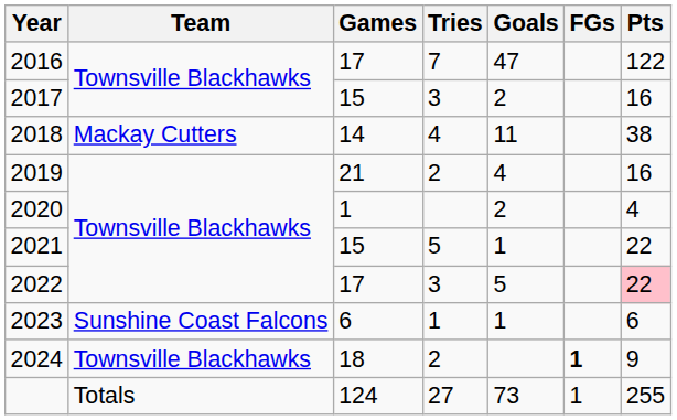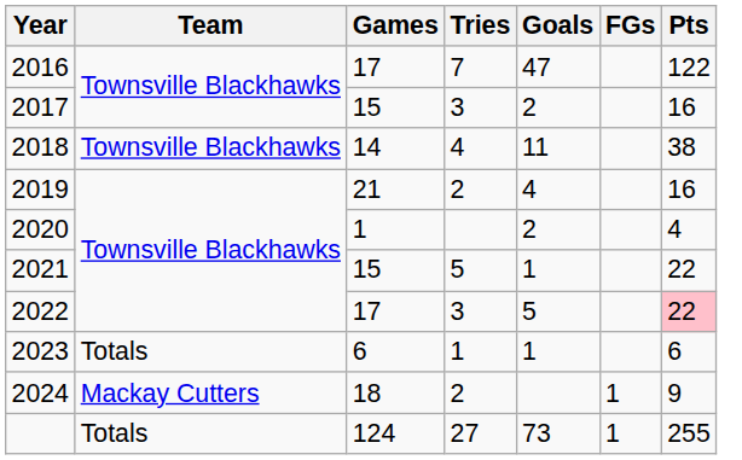2018 | Team: Mackay Cutters -> Townsville Blackhawks
2023 | Team: Sunshine Coast Falcons -> Totals
2024 | Team: Townsville Blackhawks -> Mackay Cutters
2024 | FGs: bold -> normal
